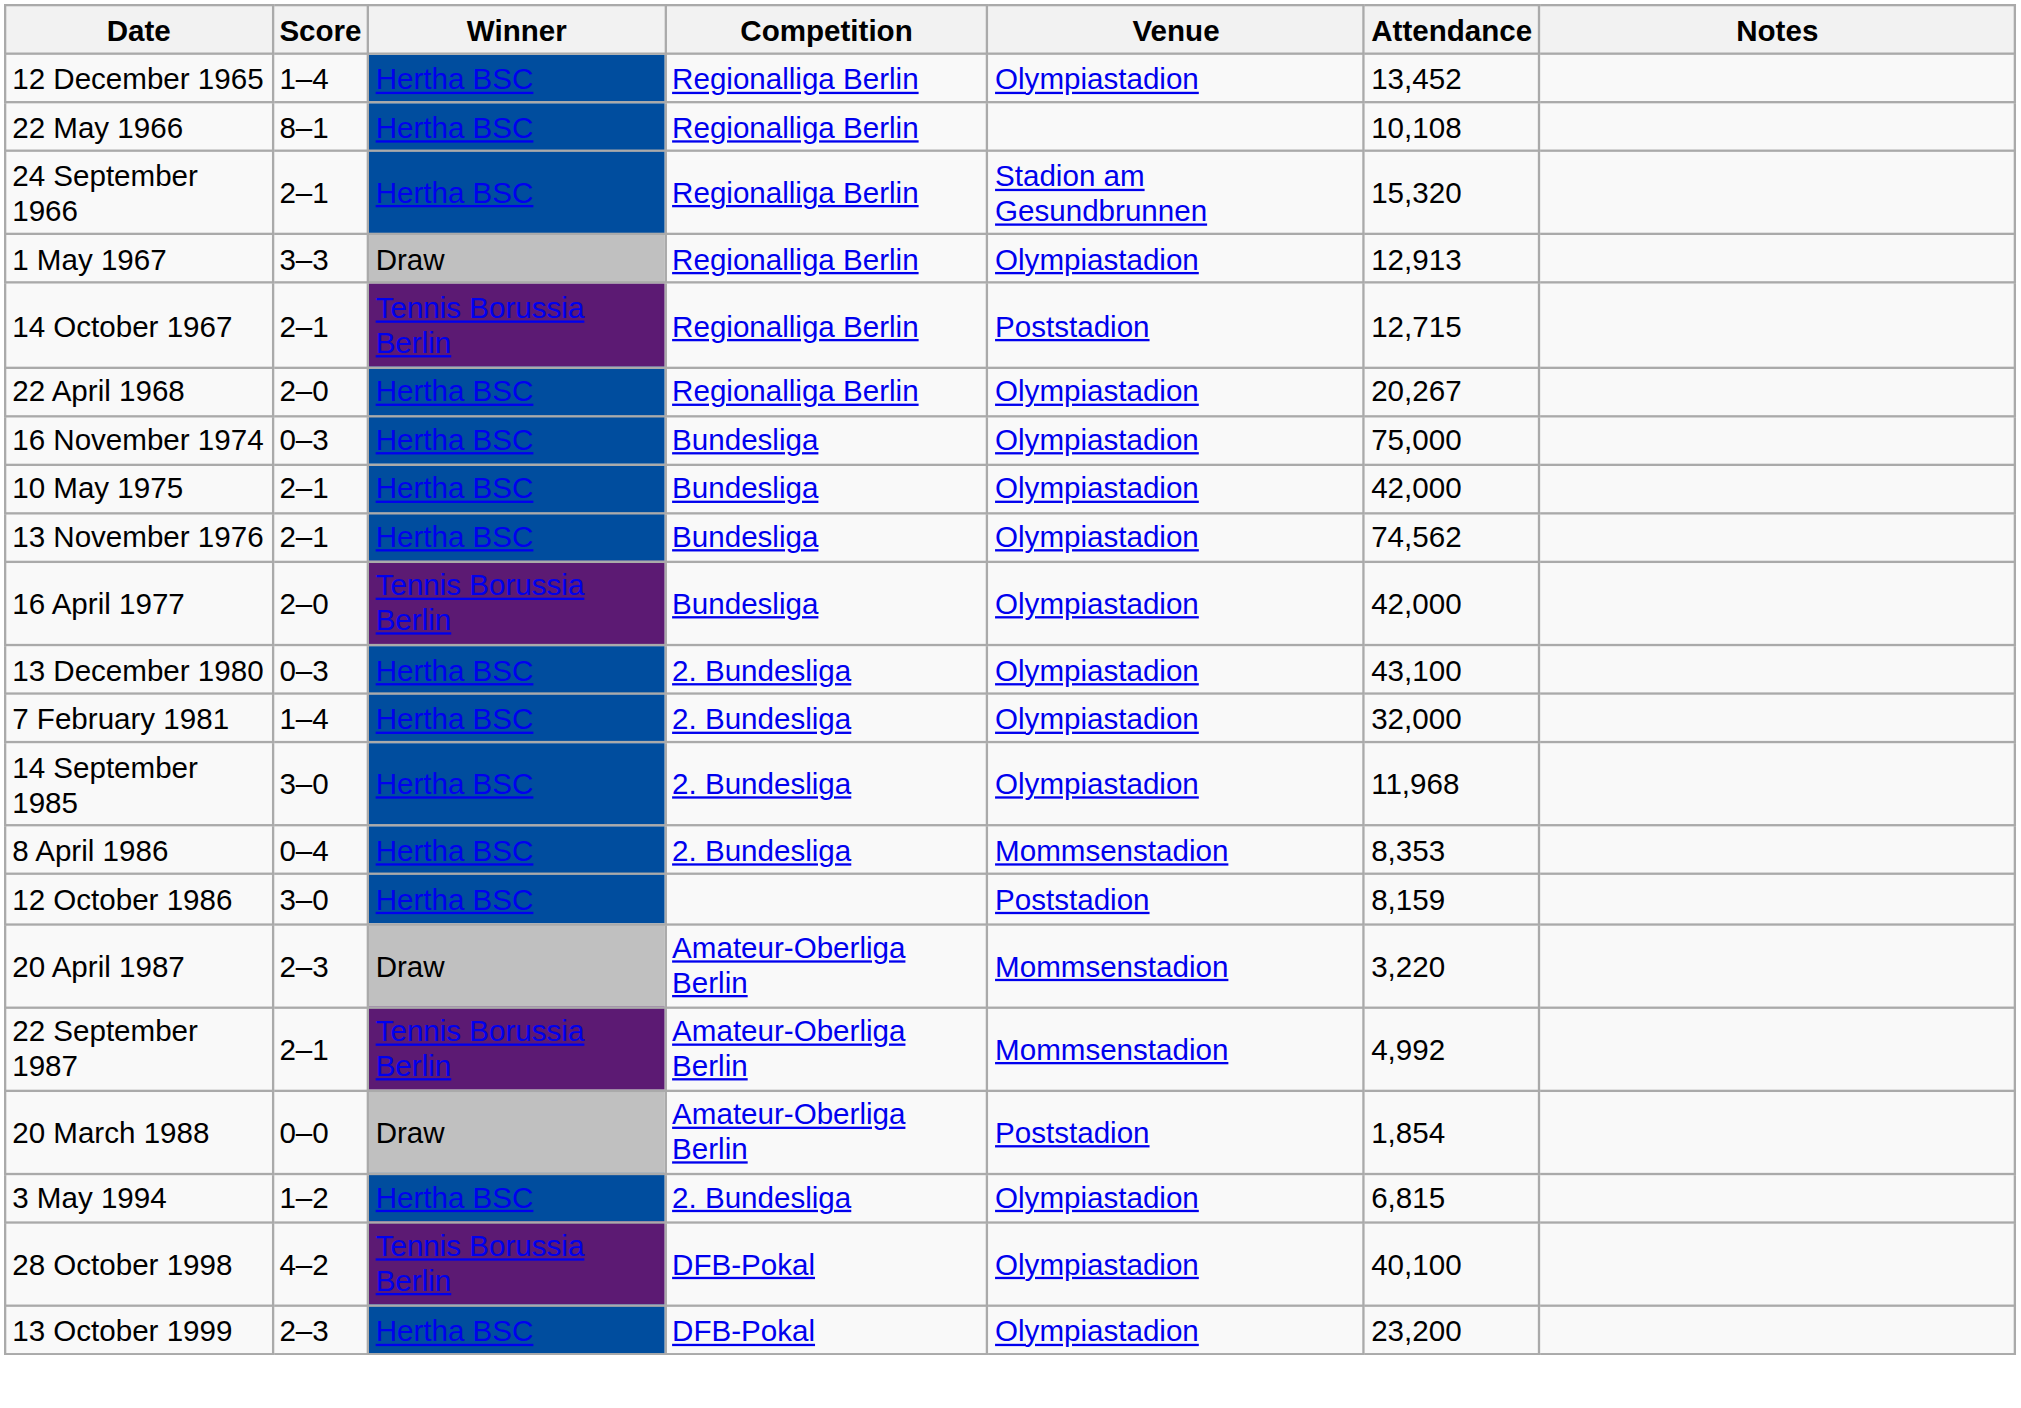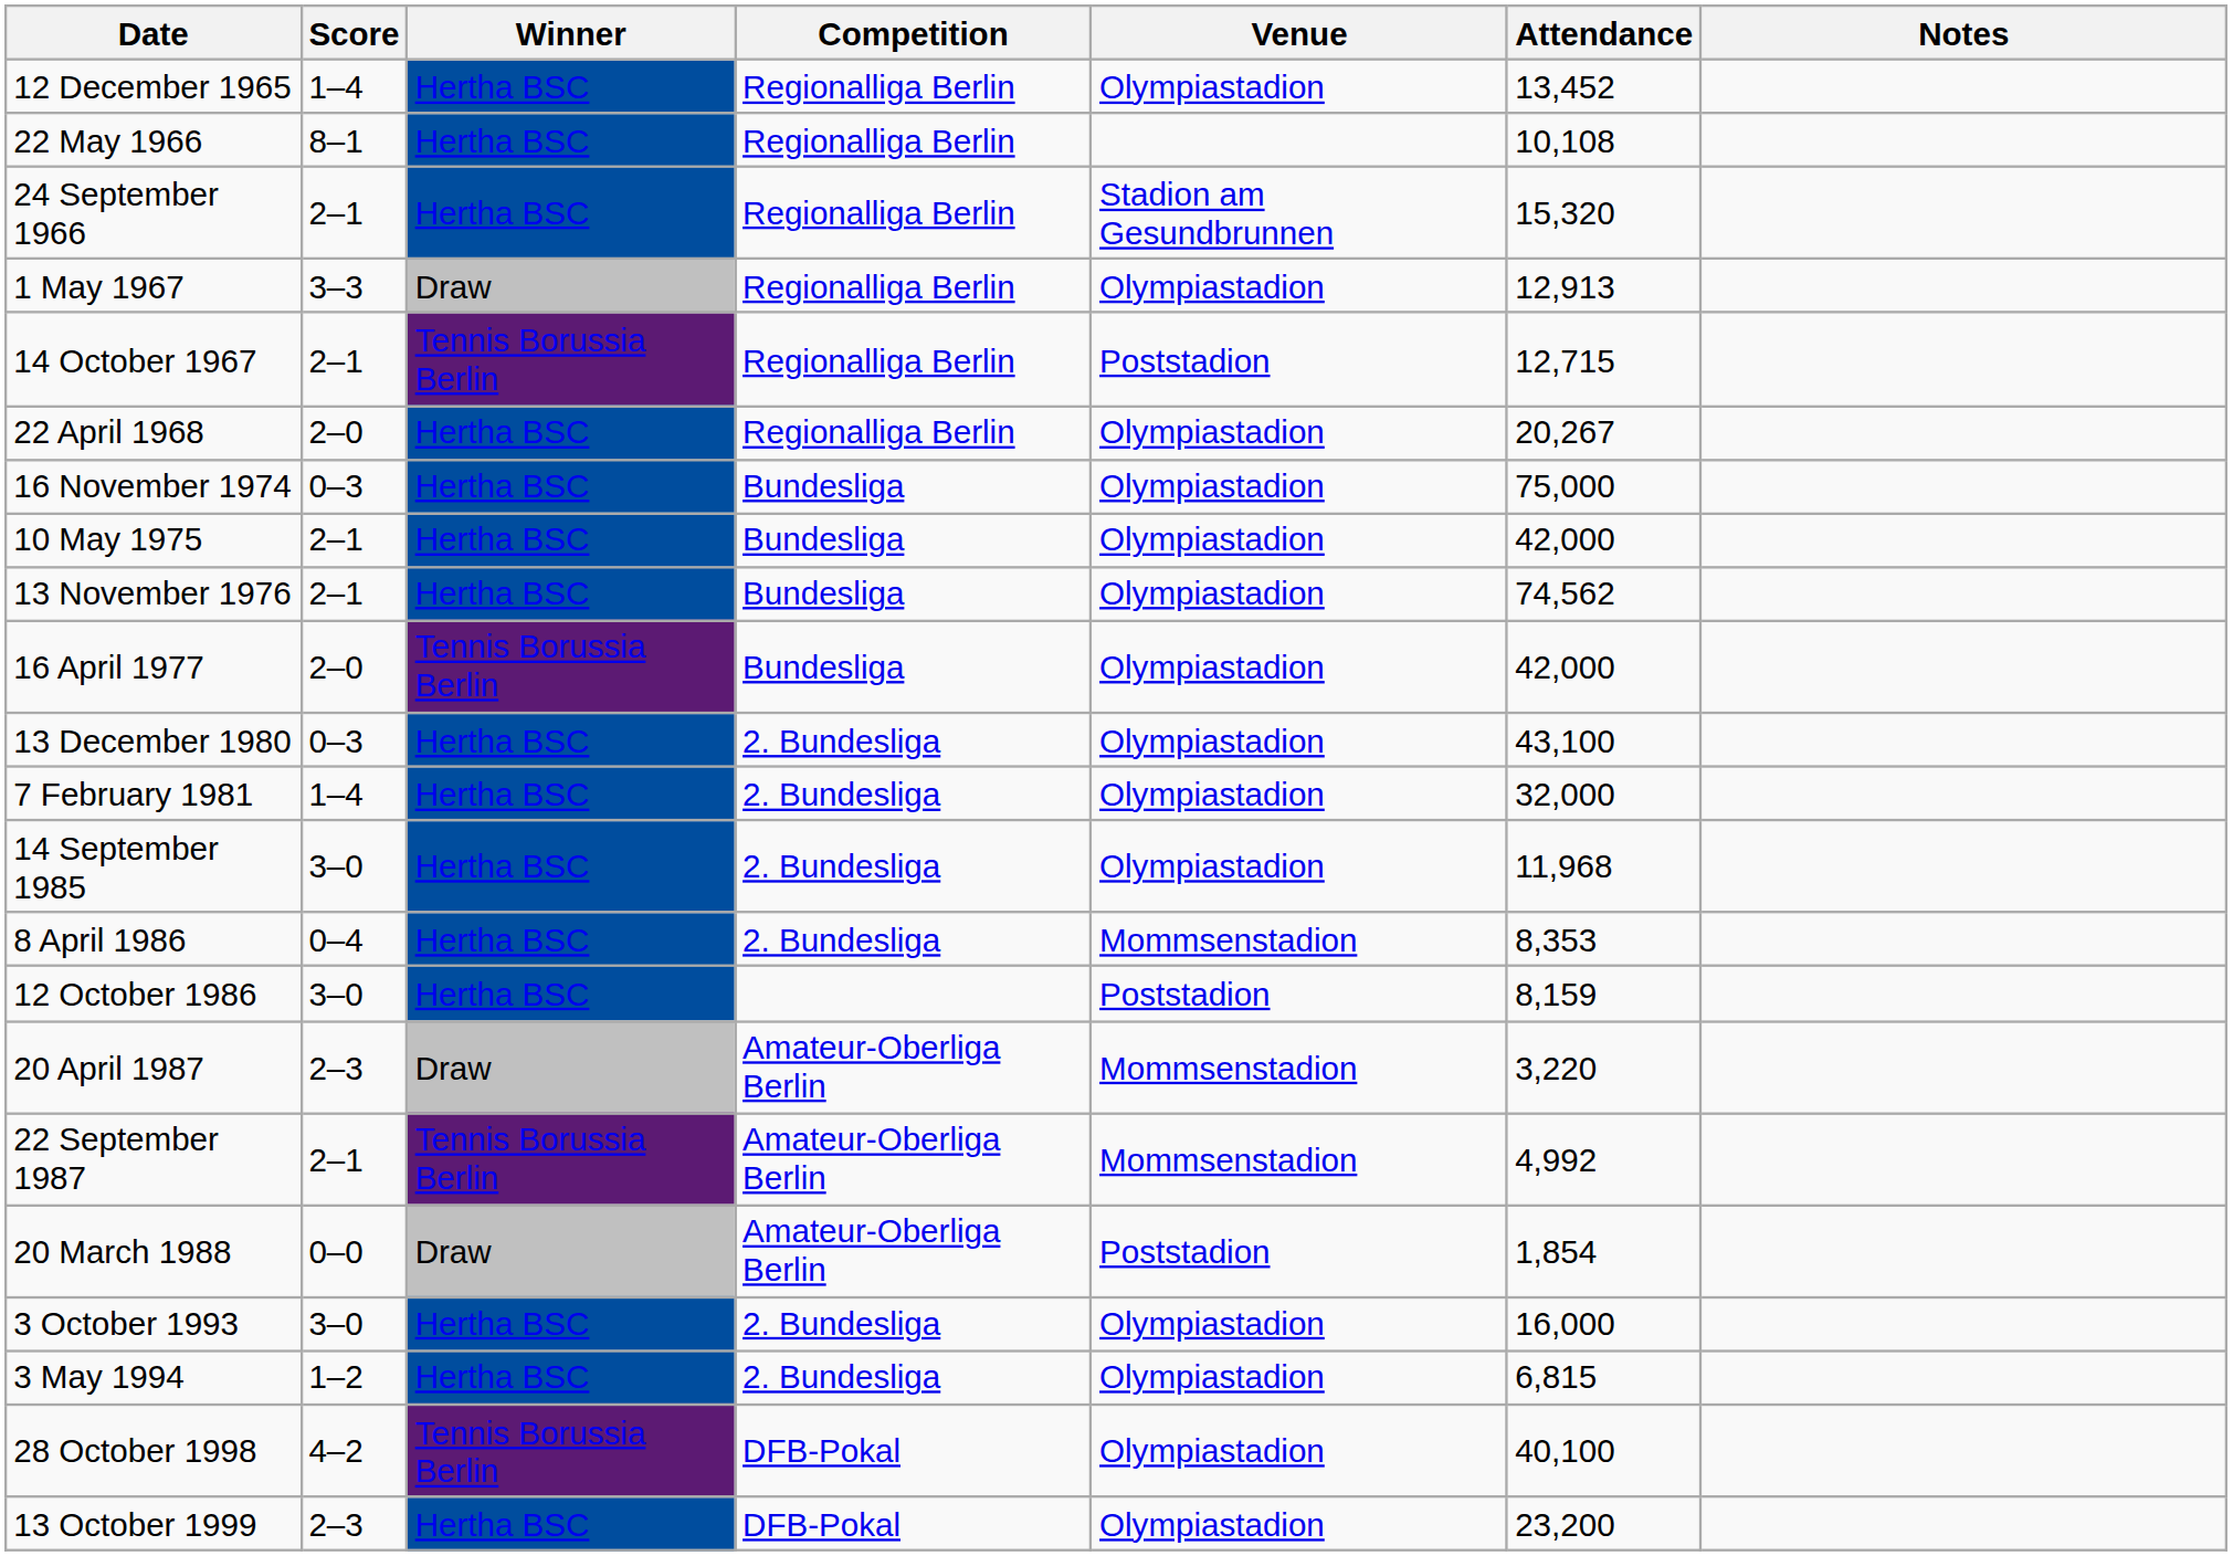+ row: 3 October 1993 | 3–0 | Hertha BSC | 2. Bundesliga | Olympiastadion | 16,000
